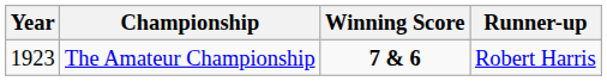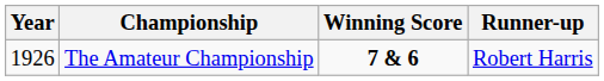The Amateur Championship | Year: 1923 -> 1926
